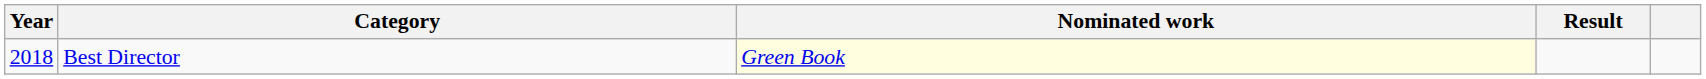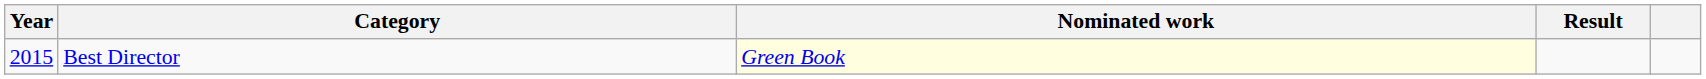Best Director | Year: 2018 -> 2015
